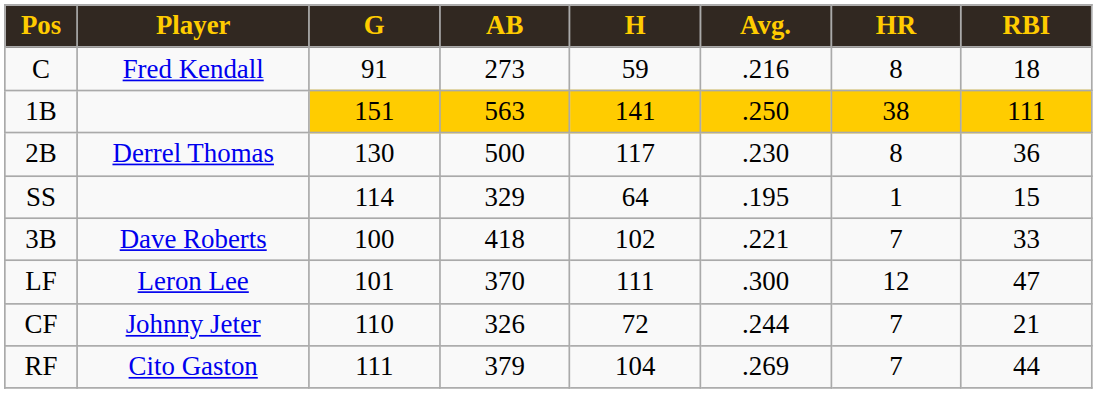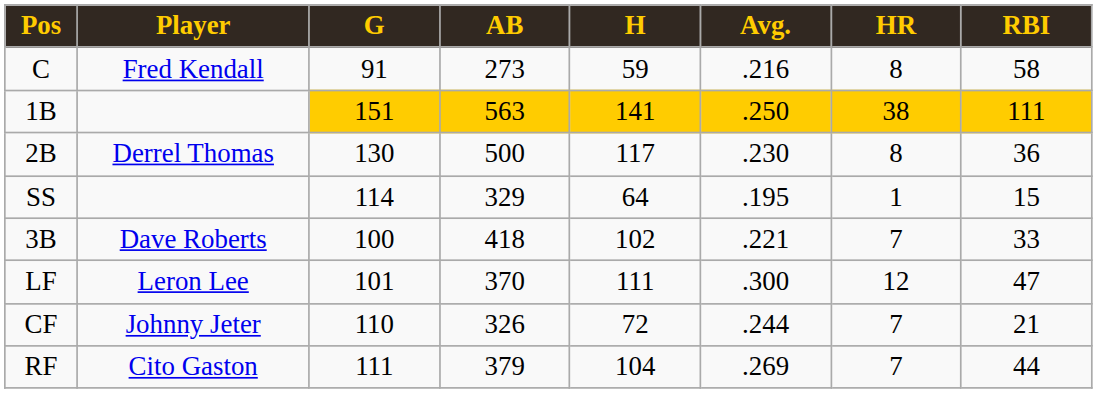C | RBI: 18 -> 58
